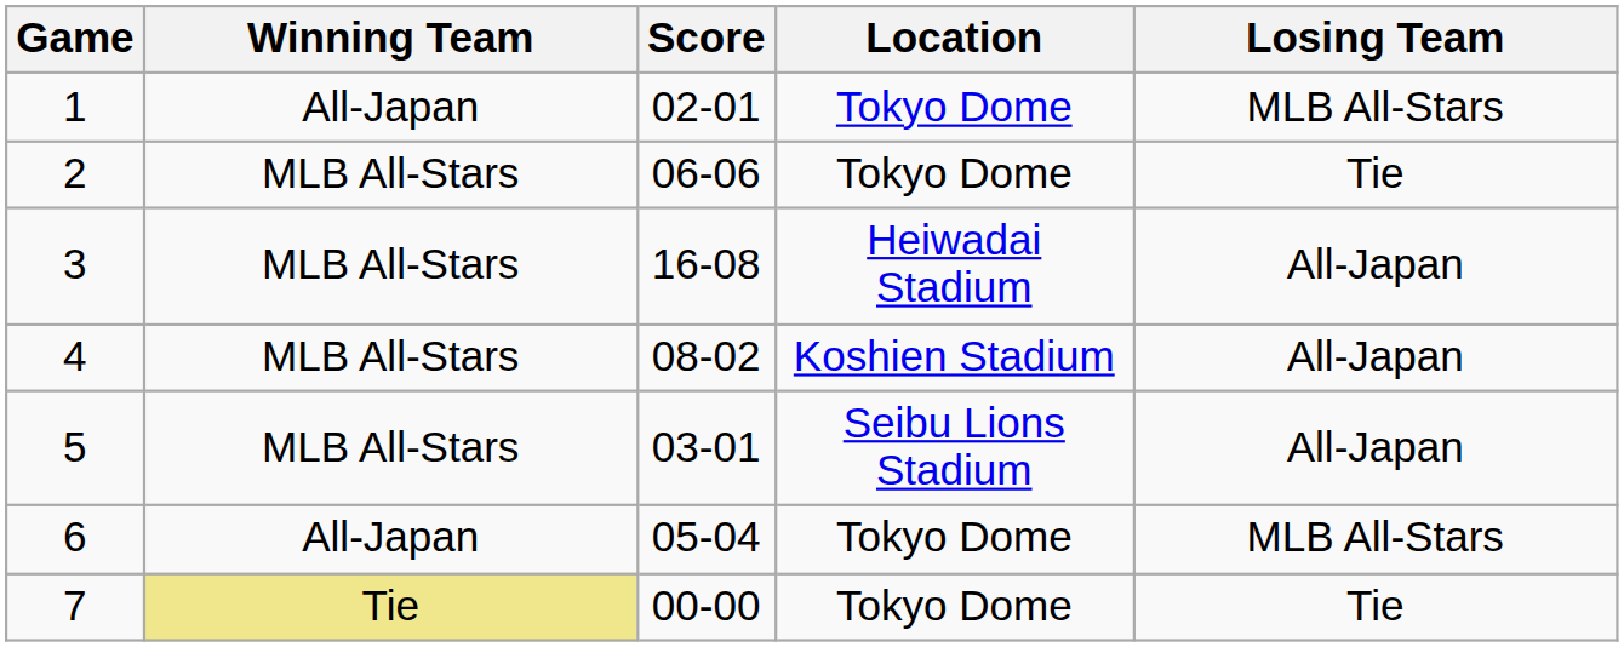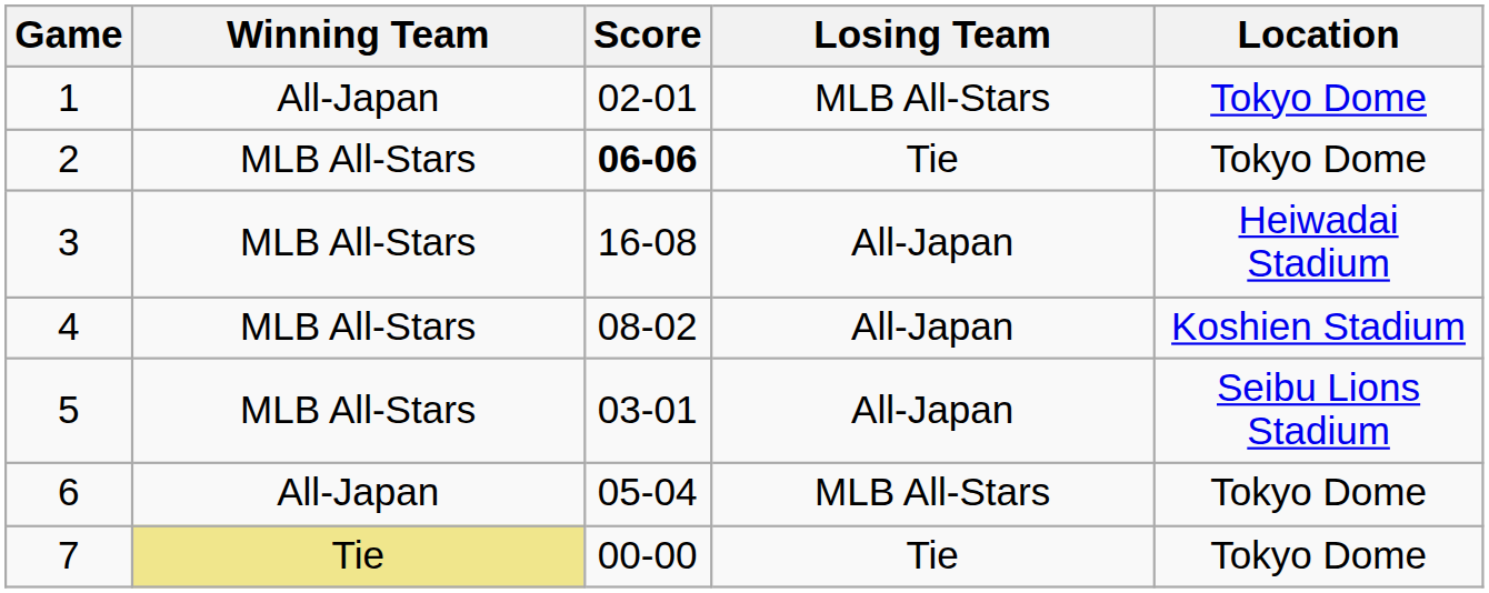columns swapped: Losing Team <-> Location
2 | Score: normal -> bold
